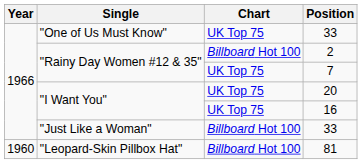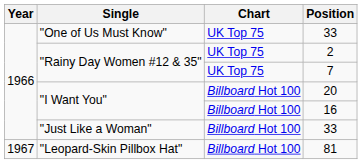2 | Chart: Billboard Hot 100 -> UK Top 75
20 | Chart: UK Top 75 -> Billboard Hot 100
16 | Chart: UK Top 75 -> Billboard Hot 100
81 | Year: 1960 -> 1967
